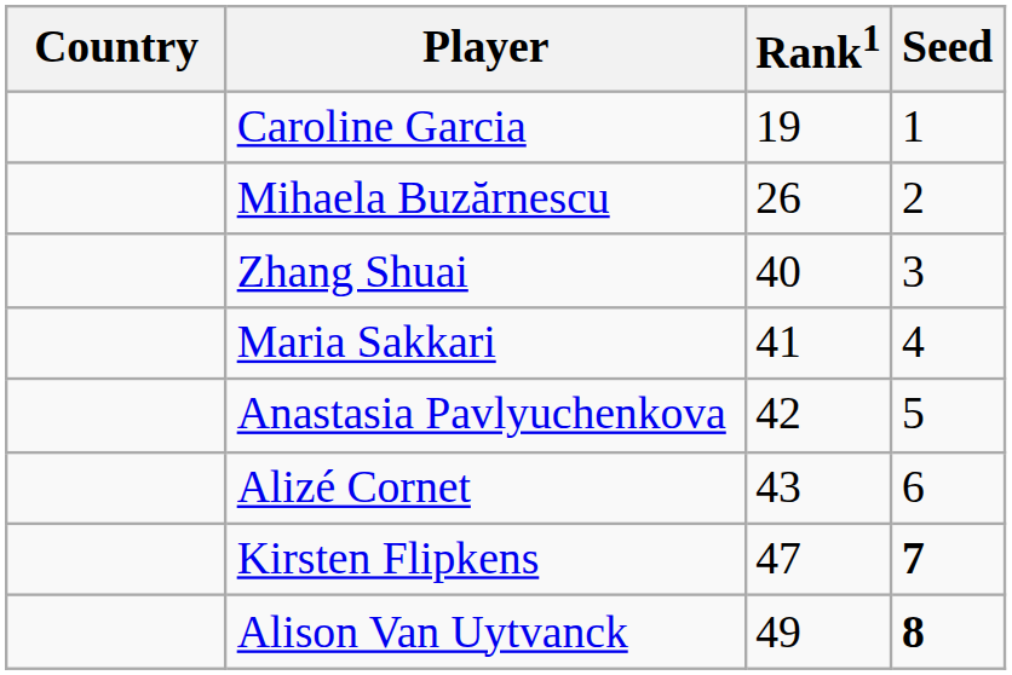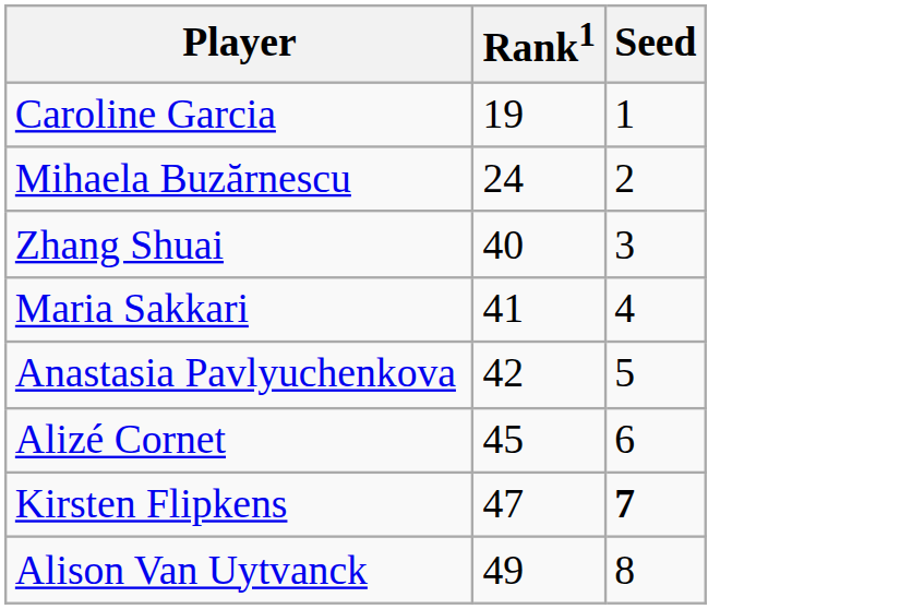- column: Country
Mihaela Buzărnescu | Rank1: 26 -> 24
Alizé Cornet | Rank1: 43 -> 45
Alison Van Uytvanck | Seed: bold -> normal
